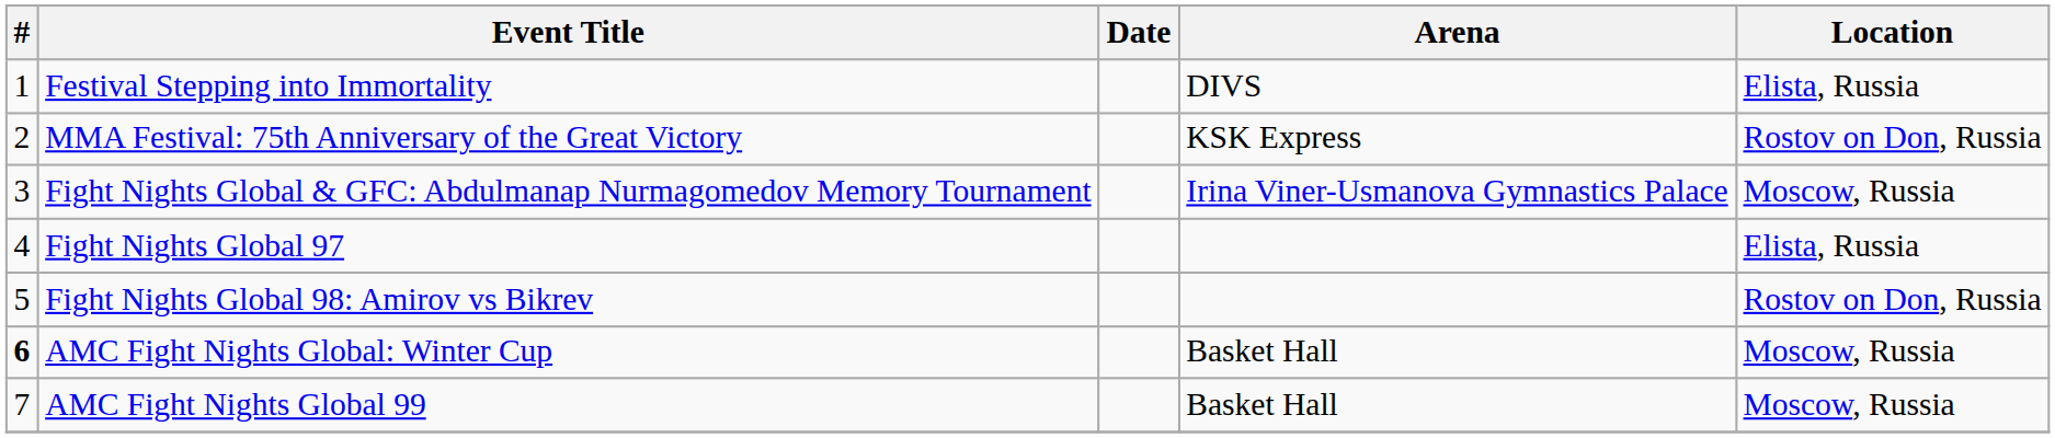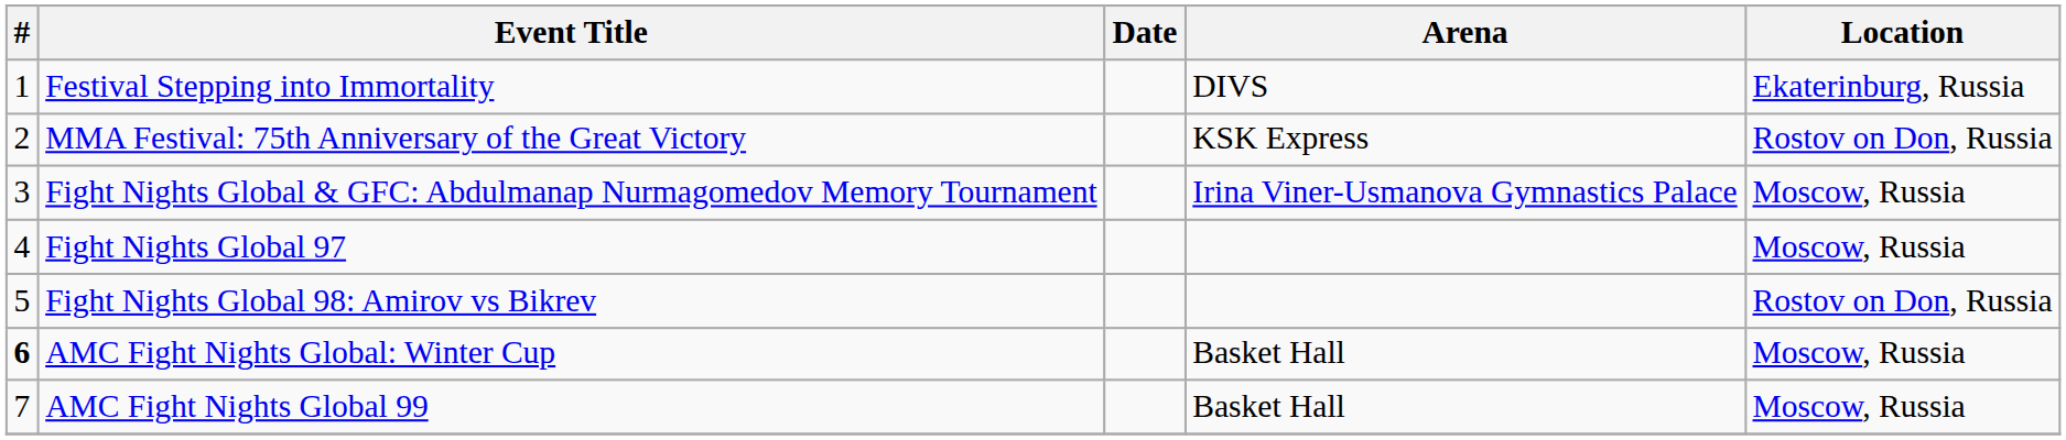Festival Stepping into Immortality | Location: Elista, Russia -> Ekaterinburg, Russia
Fight Nights Global 97 | Location: Elista, Russia -> Moscow, Russia
